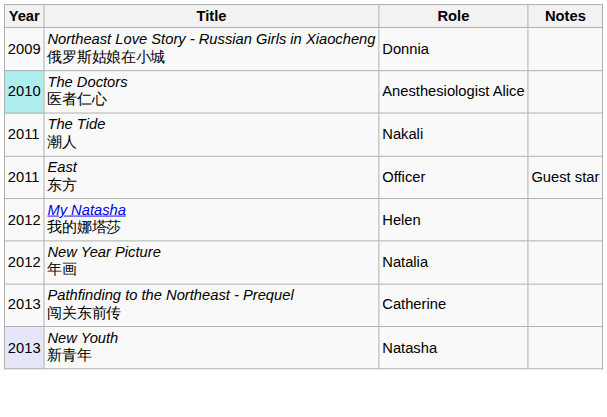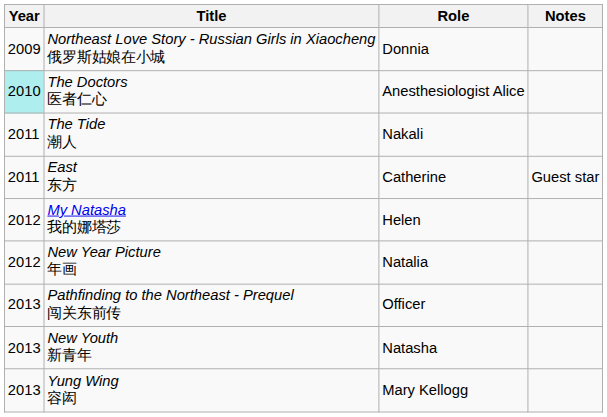East 东方 | Role: Officer -> Catherine
Pathfinding to the Northeast - Prequel 闯关东前传 | Role: Catherine -> Officer
New Youth 新青年 | Year: lavender background -> no background
+ row: 2013 | Yung Wing 容闳 | Mary Kellogg
